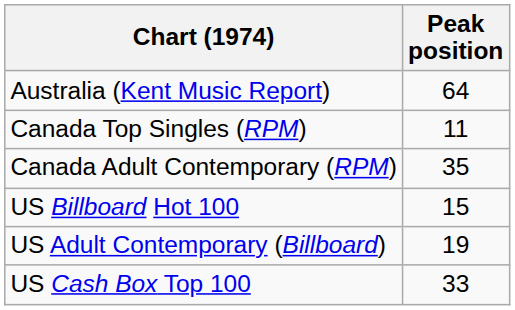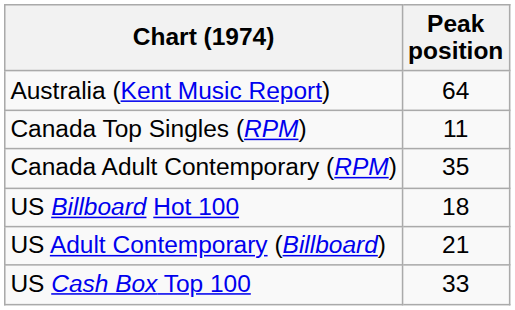US Billboard Hot 100 | Peak position: 15 -> 18
US Adult Contemporary (Billboard) | Peak position: 19 -> 21
